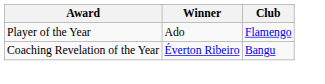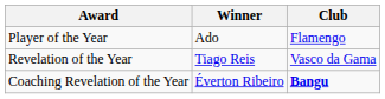+ row: Revelation of the Year | Tiago Reis | Vasco da Gama
Coaching Revelation of the Year | Club: normal -> bold
